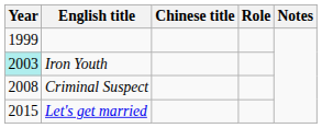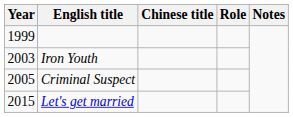Iron Youth | Year: paleturquoise background -> no background
Criminal Suspect | Year: 2008 -> 2005
